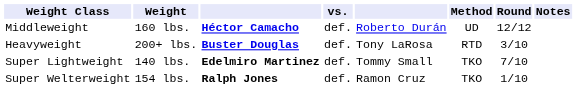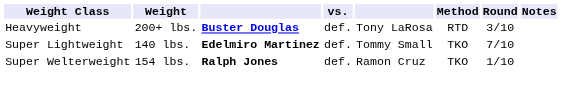- row: Middleweight | 160 lbs. | Héctor Camacho | def. | Roberto Durán | UD | 12/12
